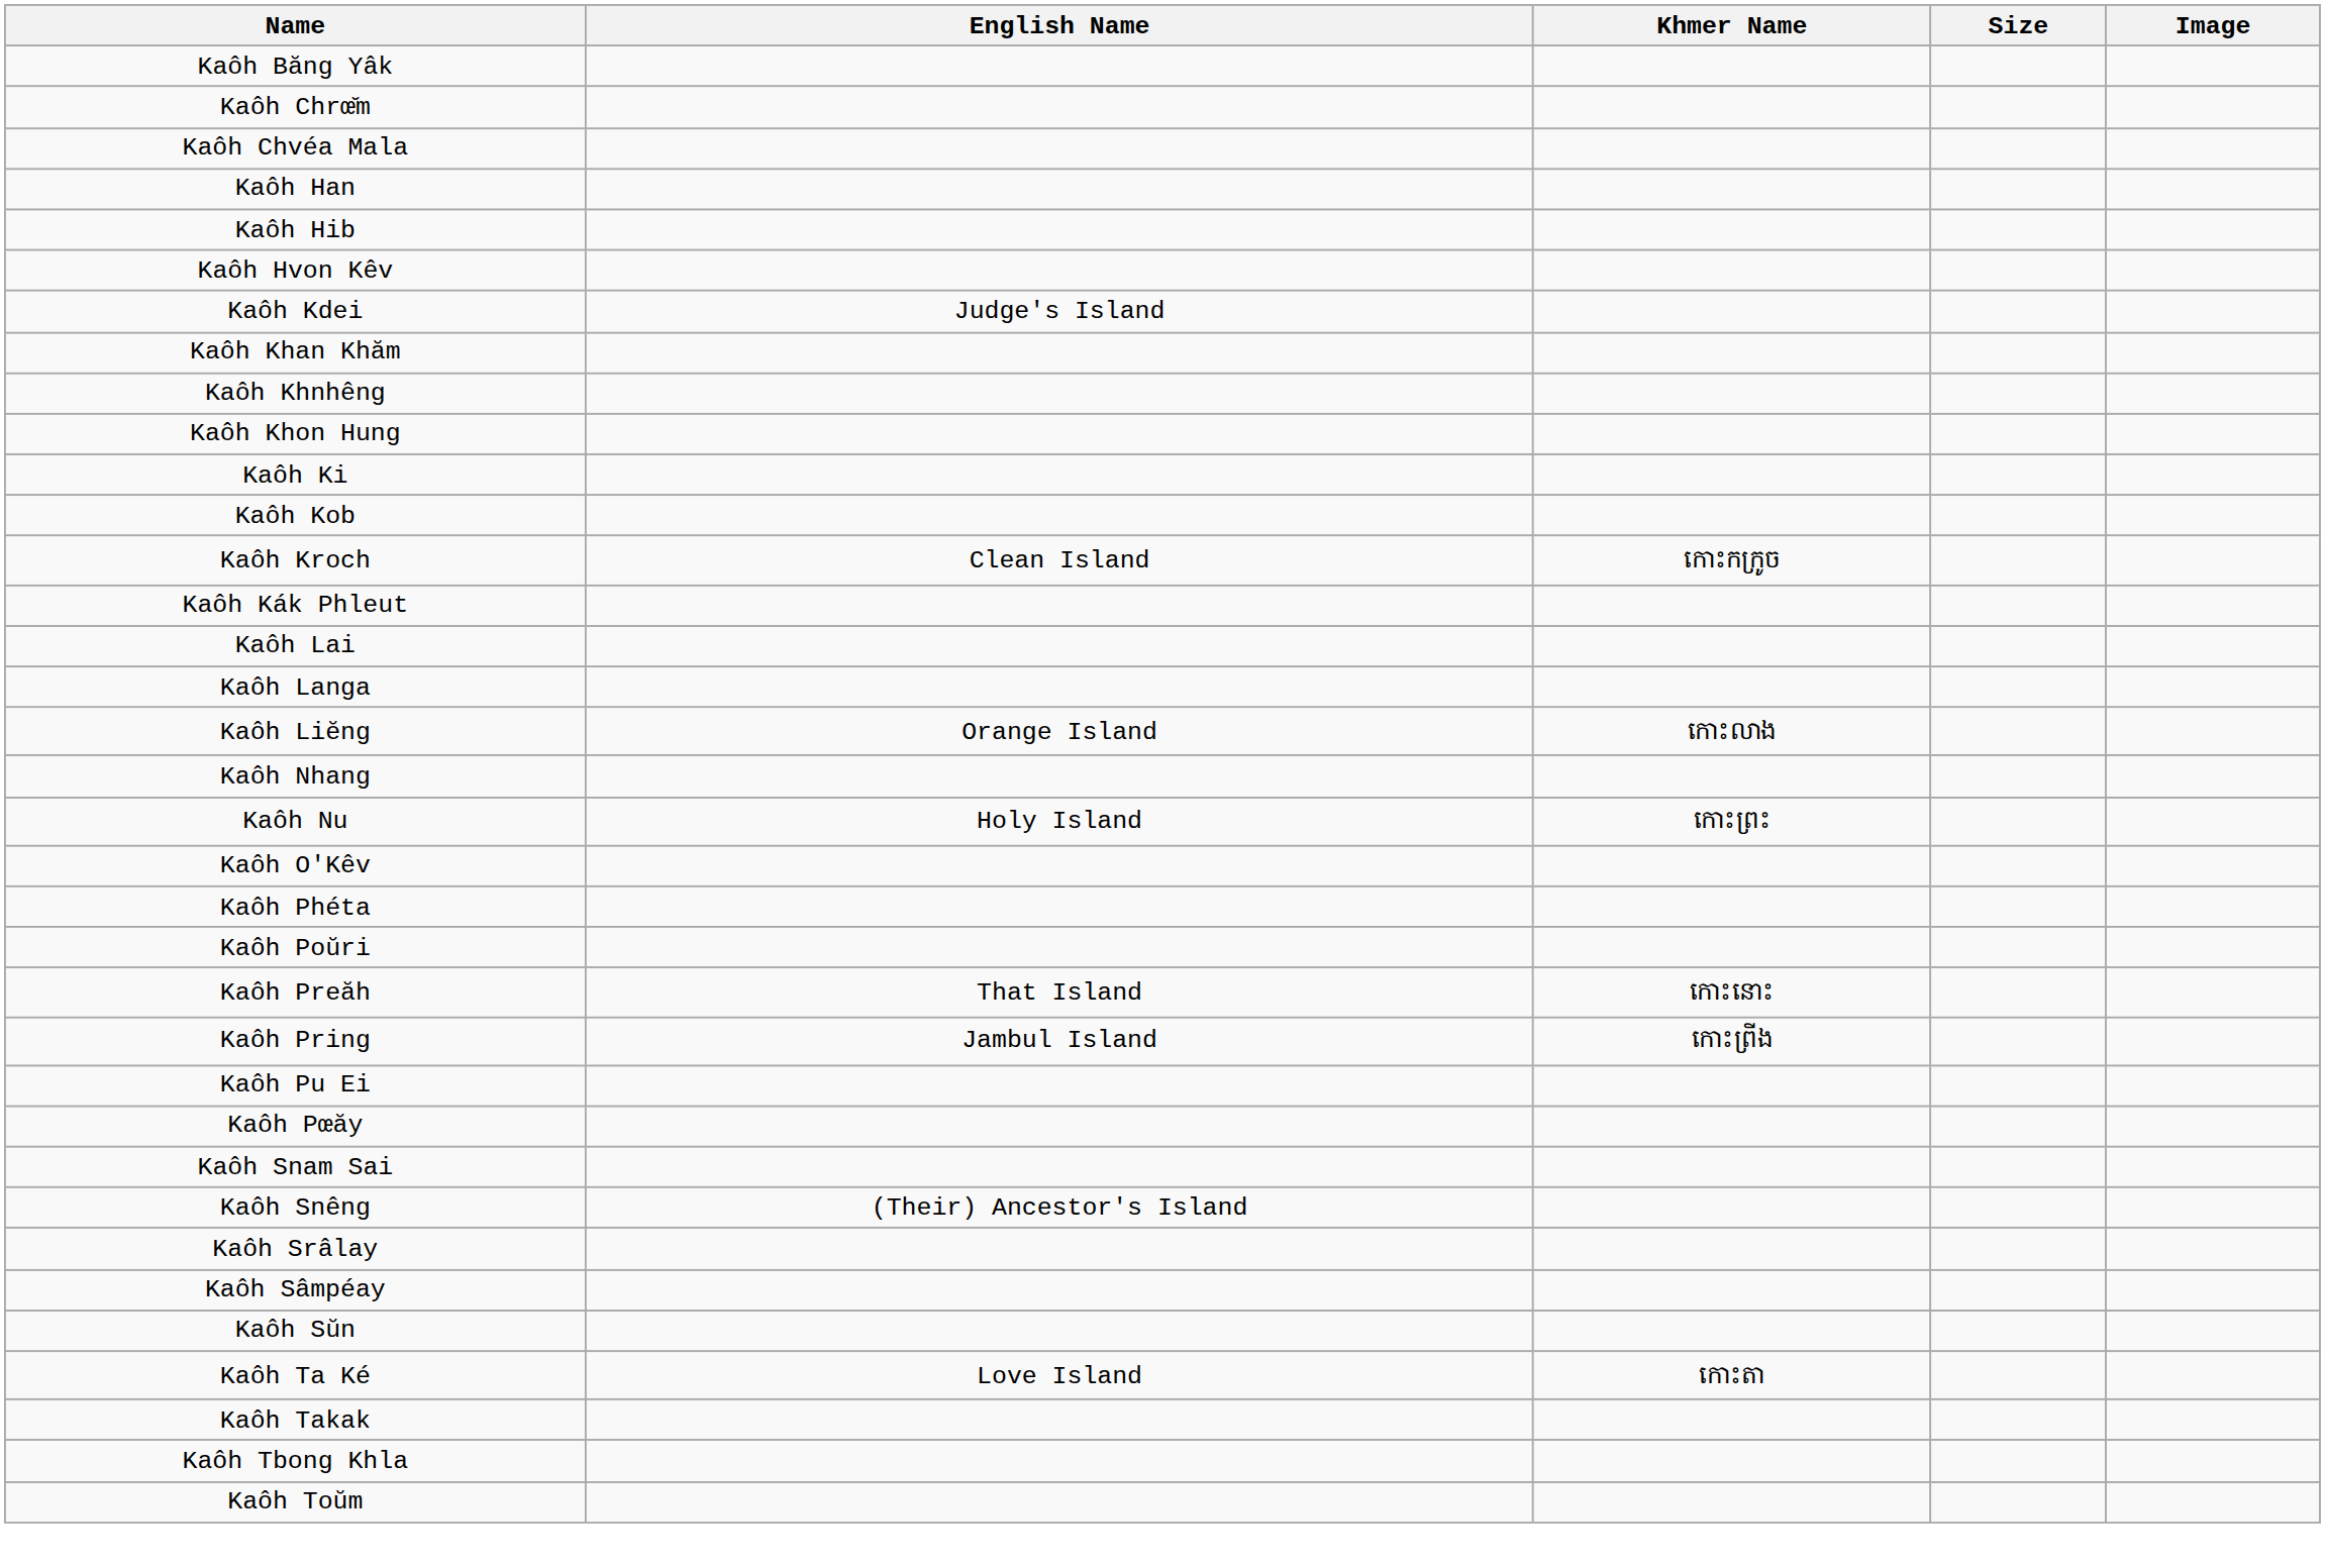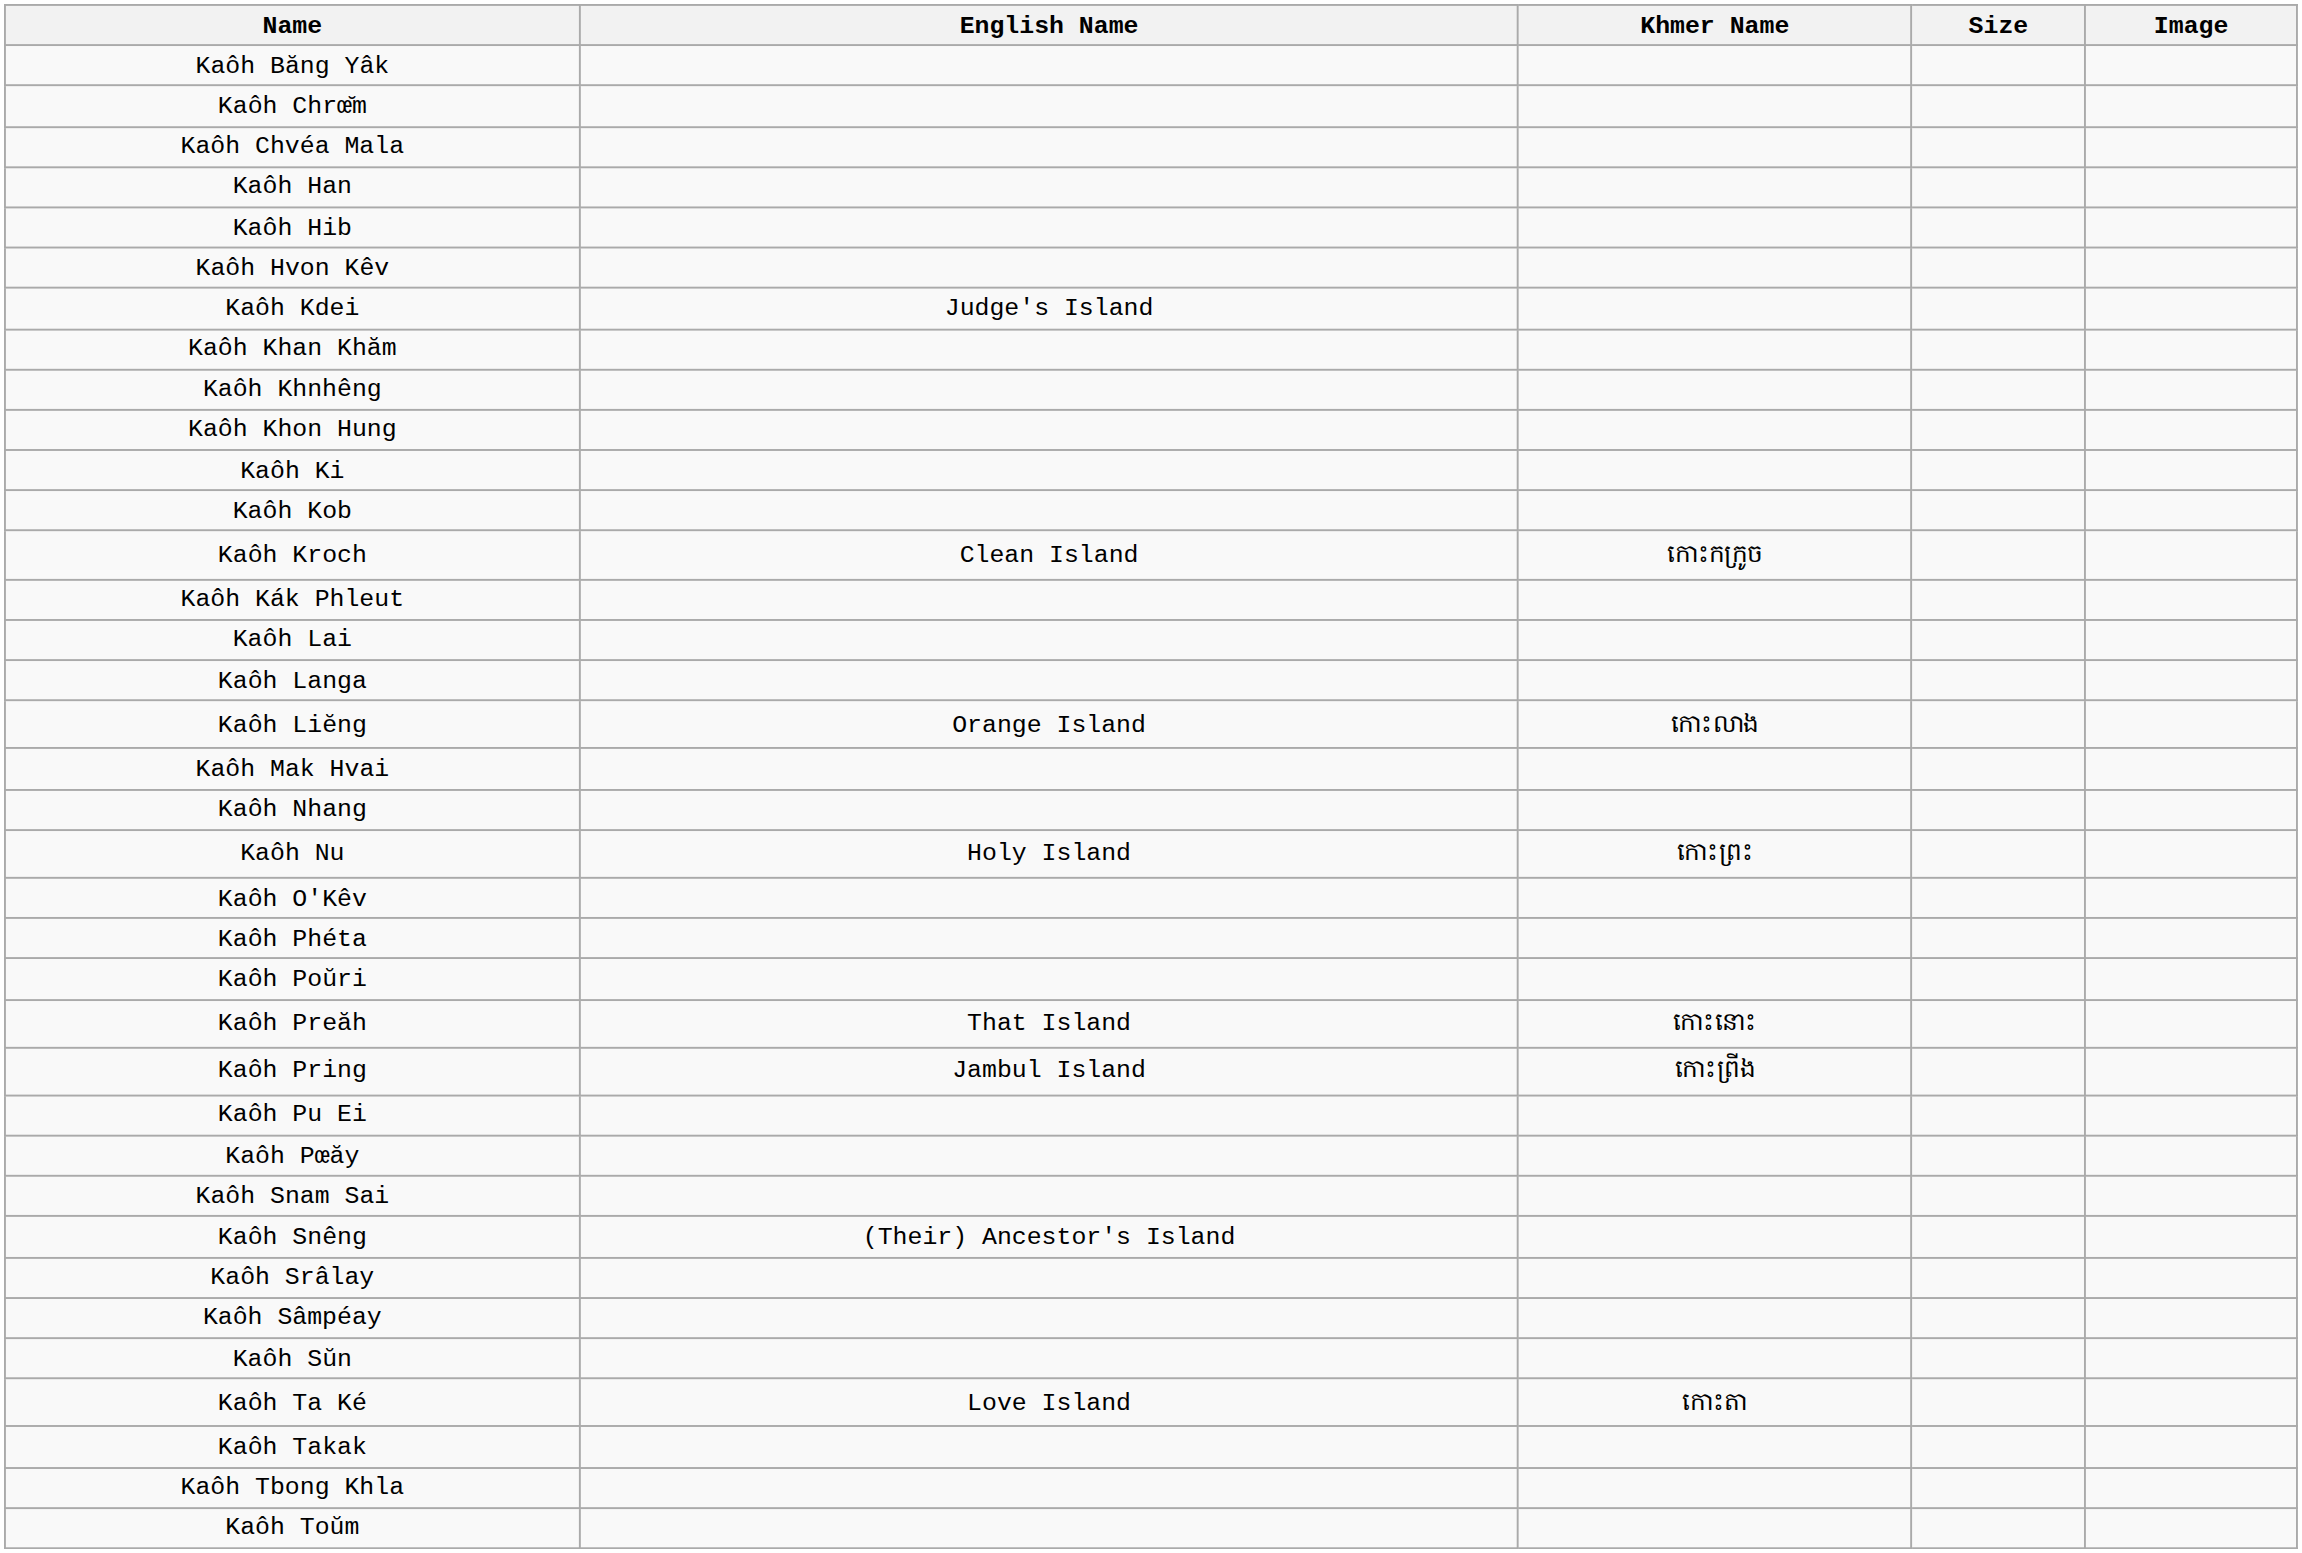+ row: Kaôh Mak Hvai
